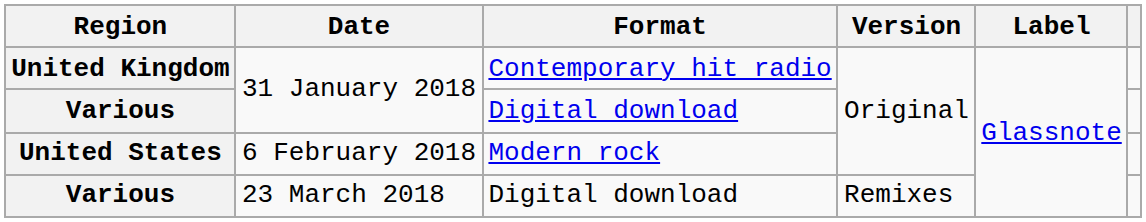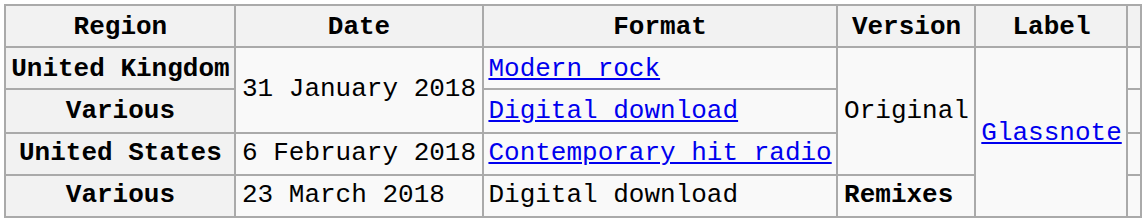United Kingdom | Format: Contemporary hit radio -> Modern rock
United States | Format: Modern rock -> Contemporary hit radio
Various / 23 March 2018 | Version: normal -> bold
